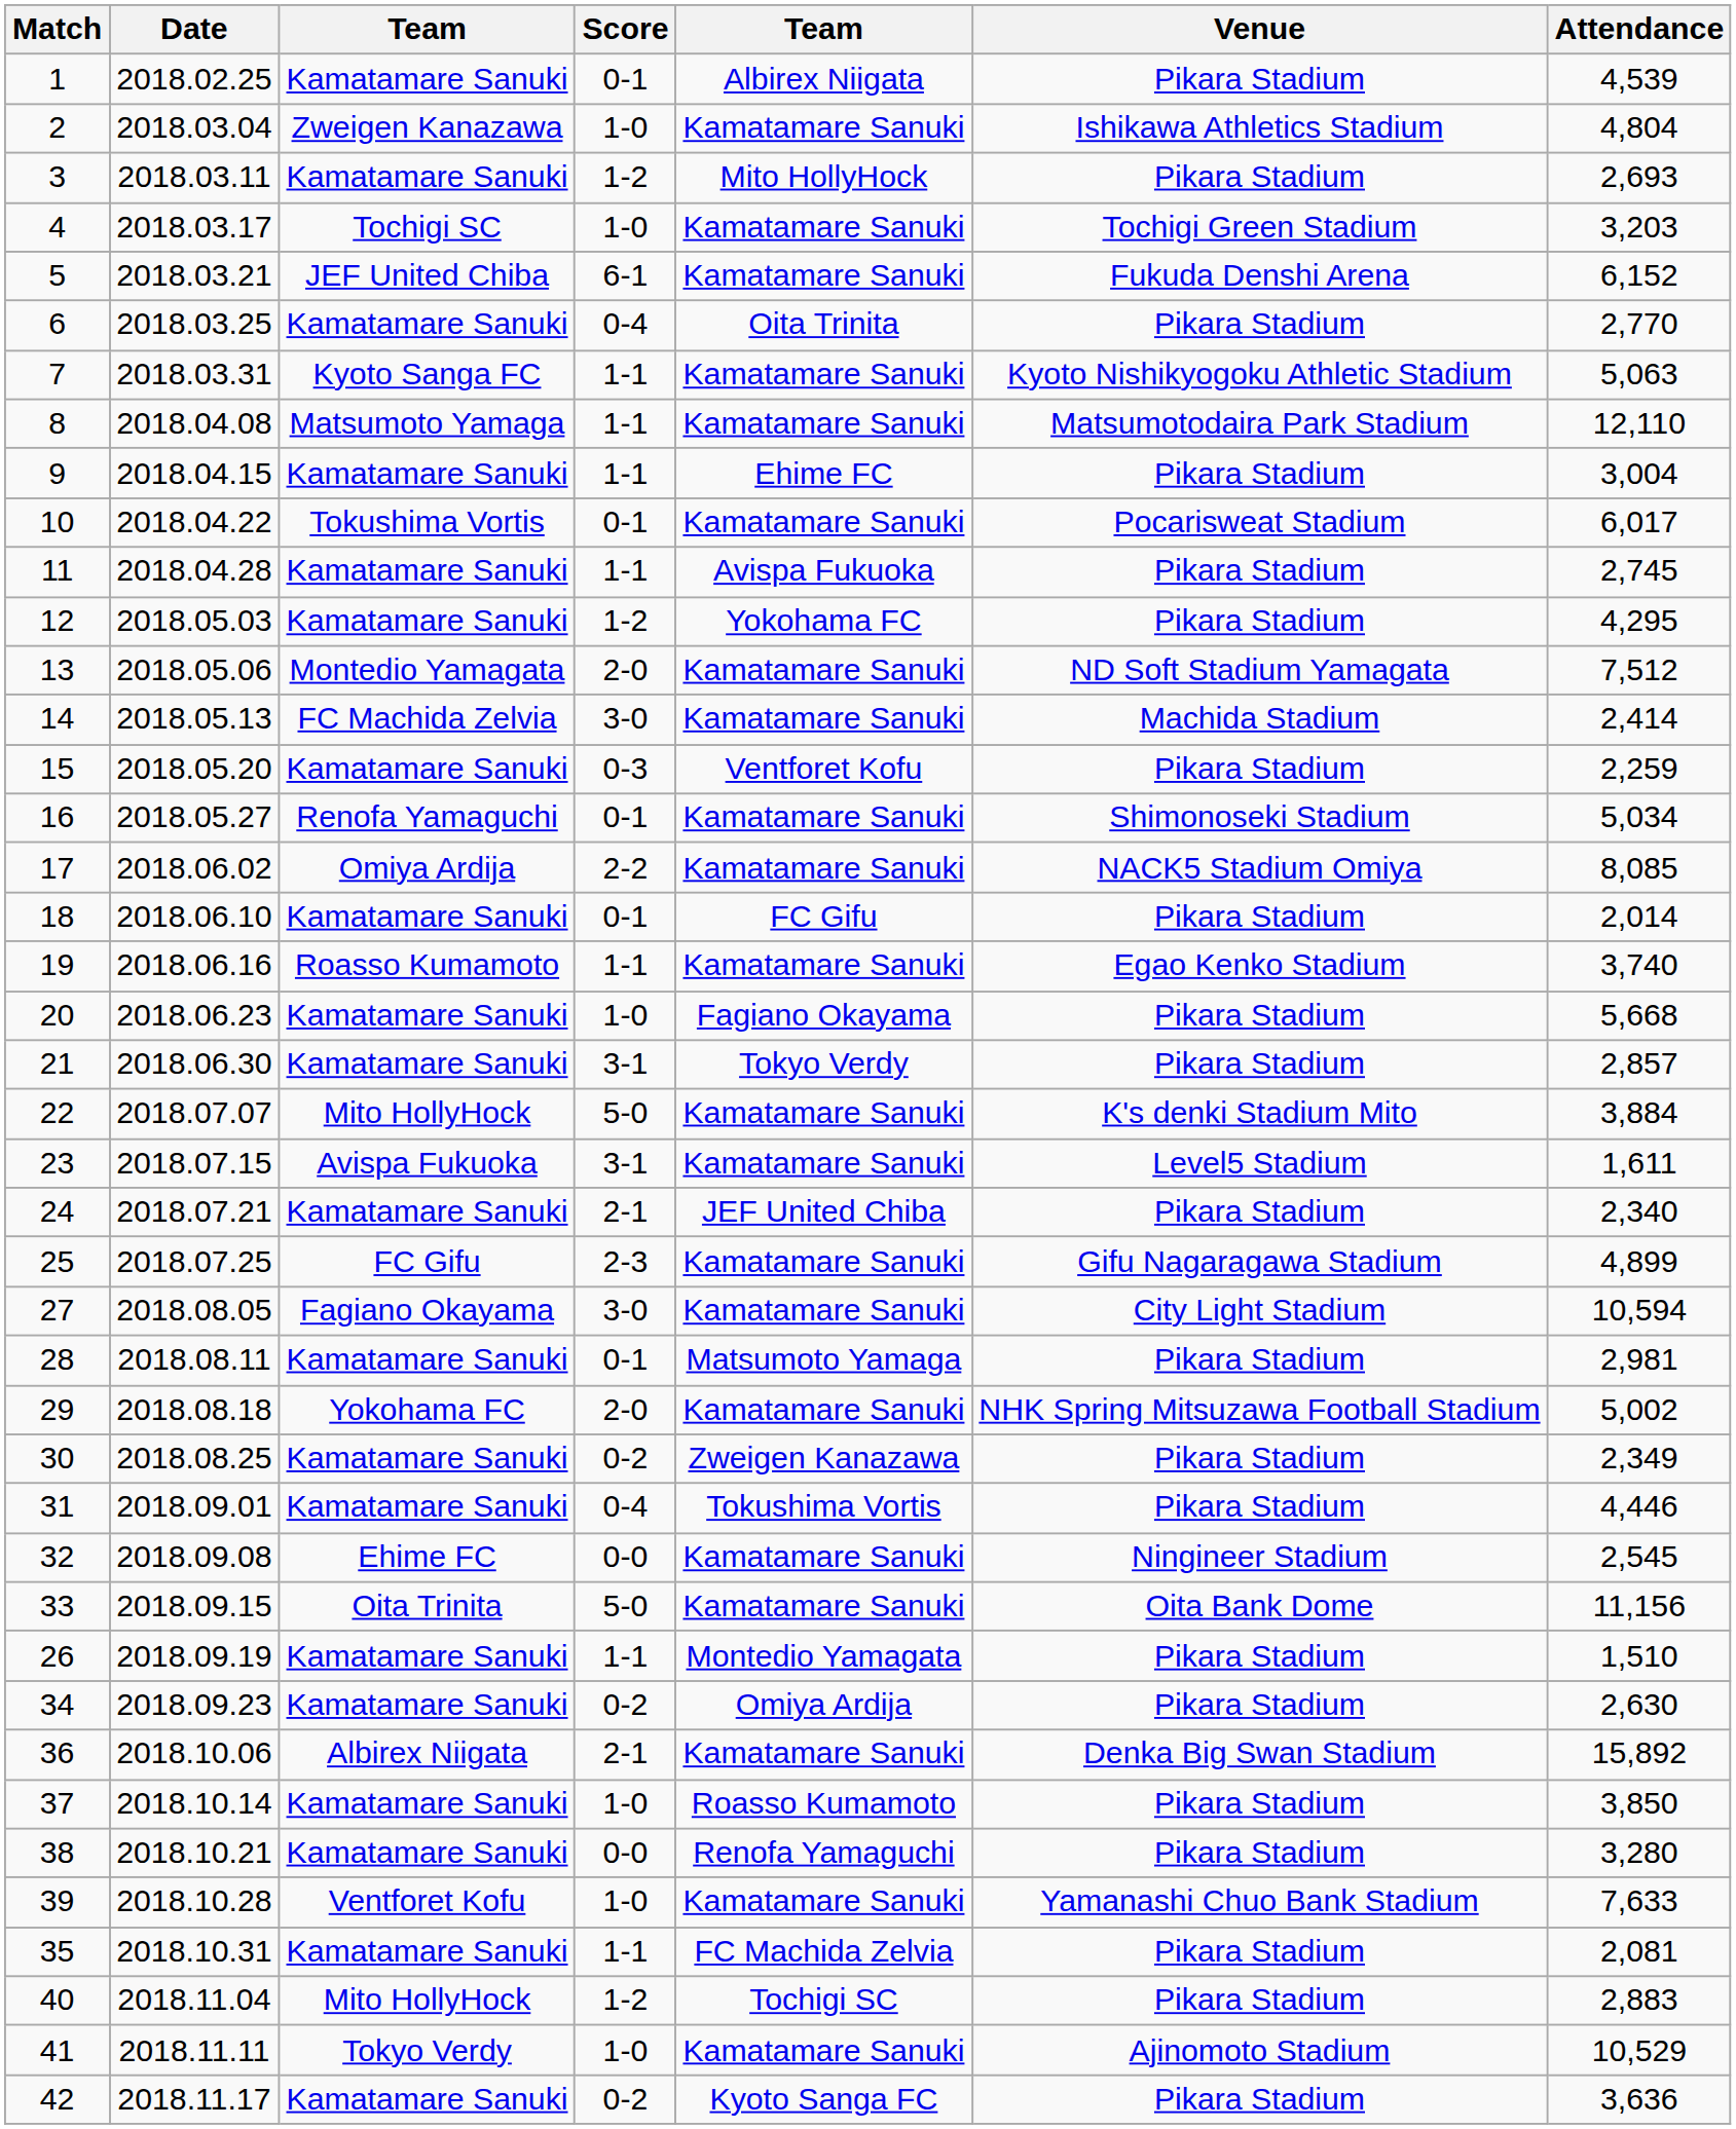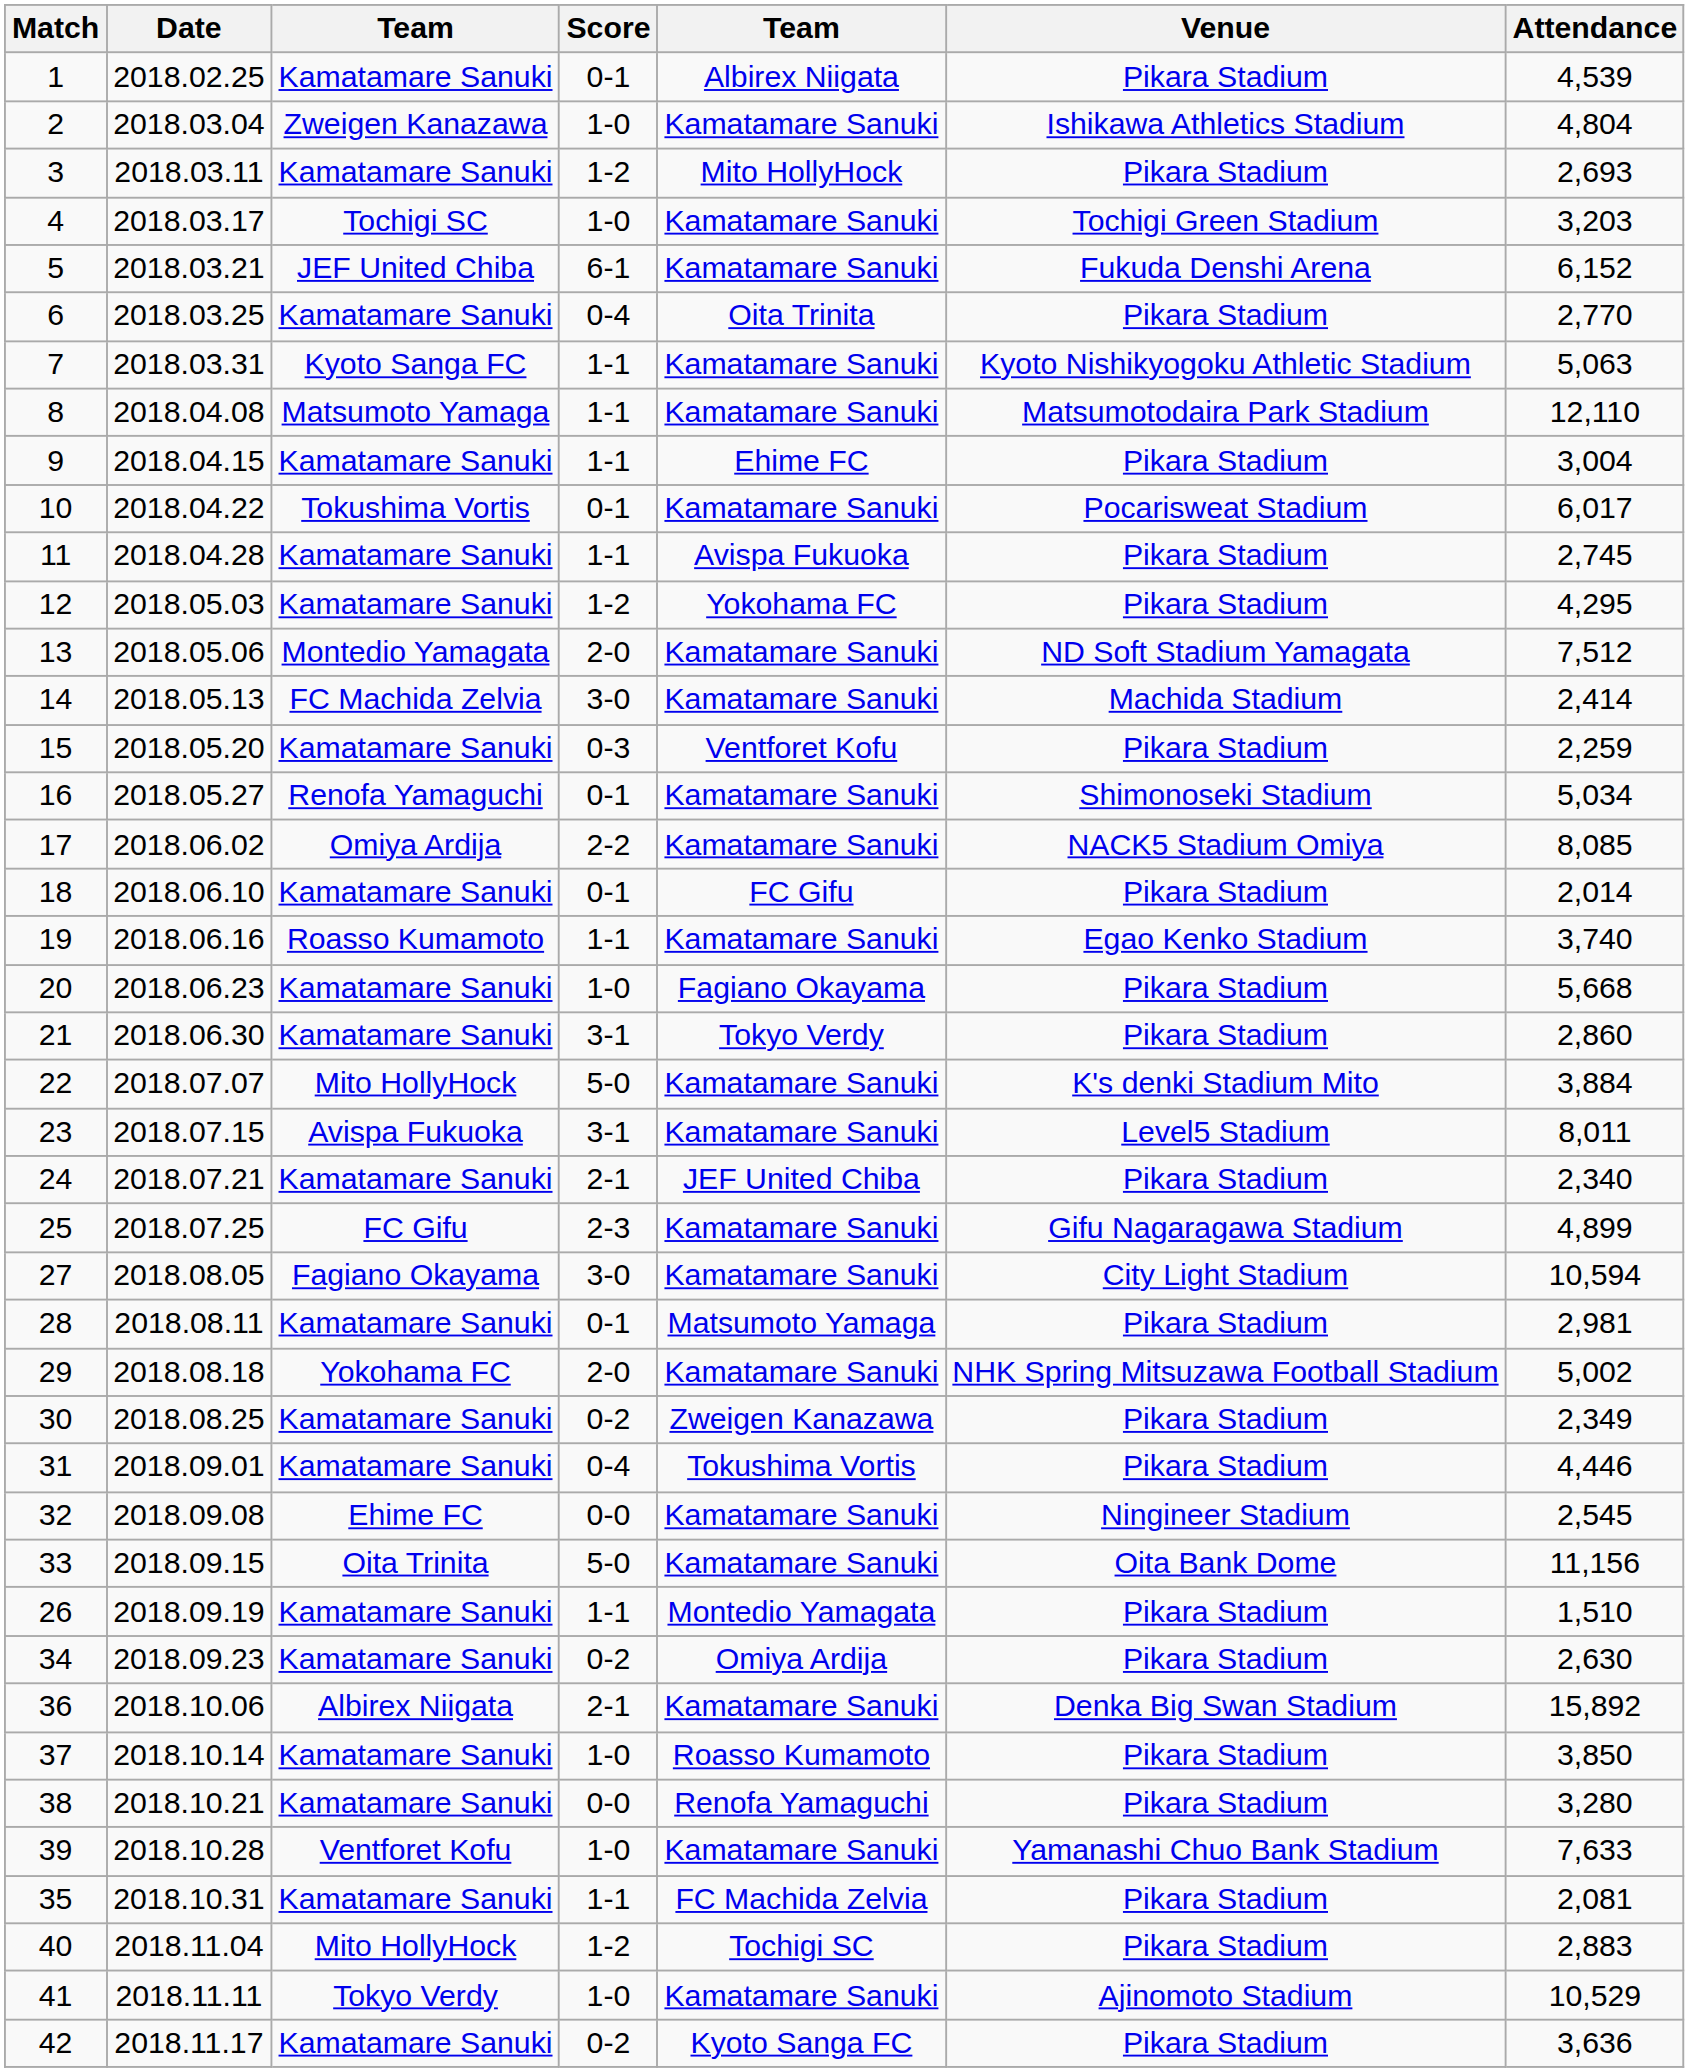21 | Attendance: 2,857 -> 2,860
23 | Attendance: 1,611 -> 8,011
